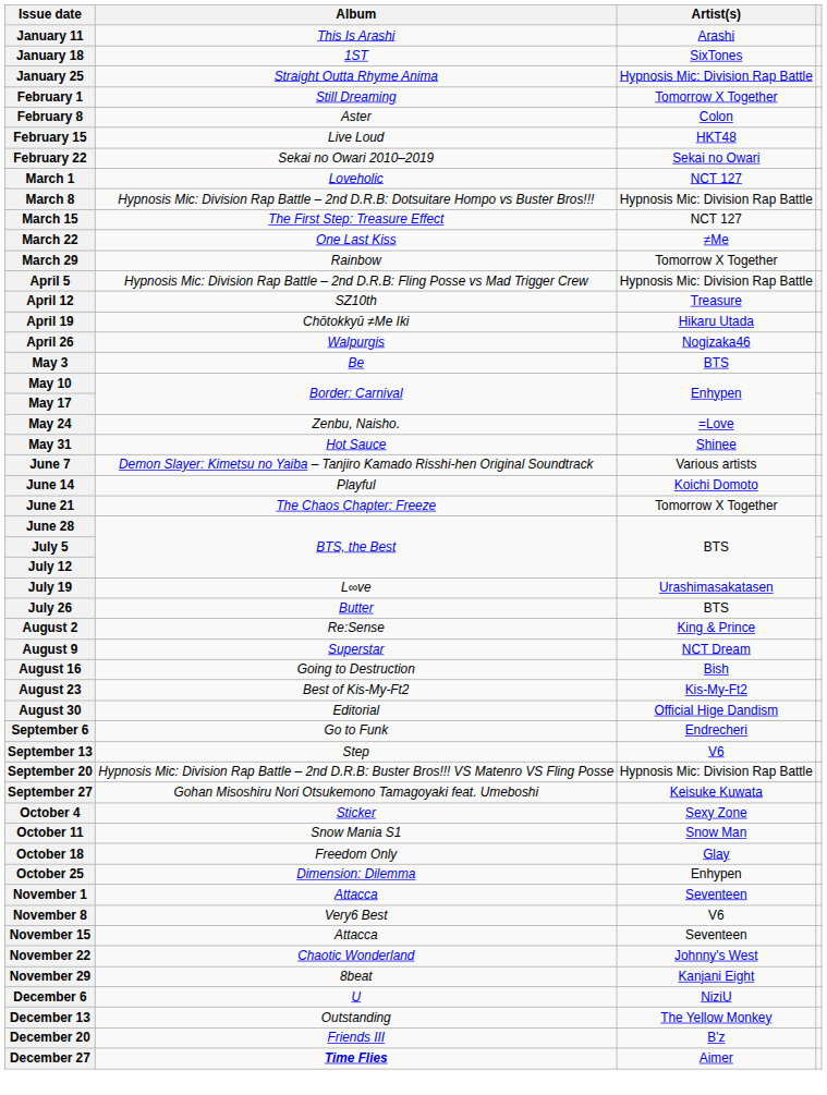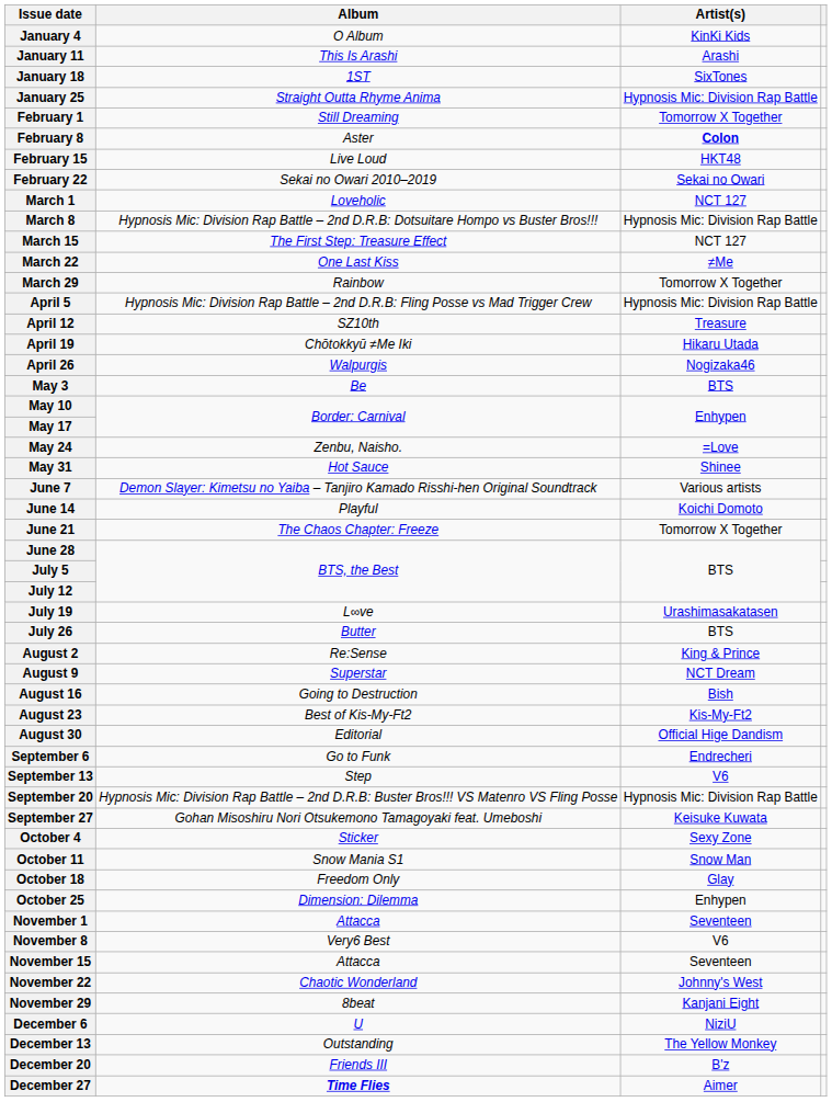+ row: January 4 | O Album | KinKi Kids
February 8 | Artist(s): normal -> bold
